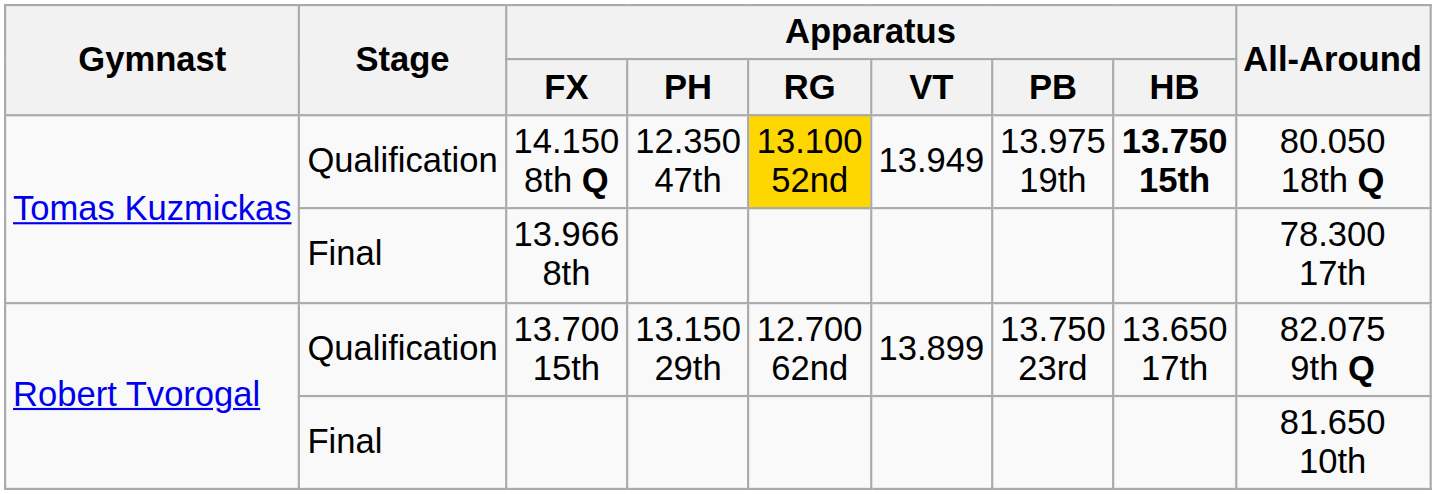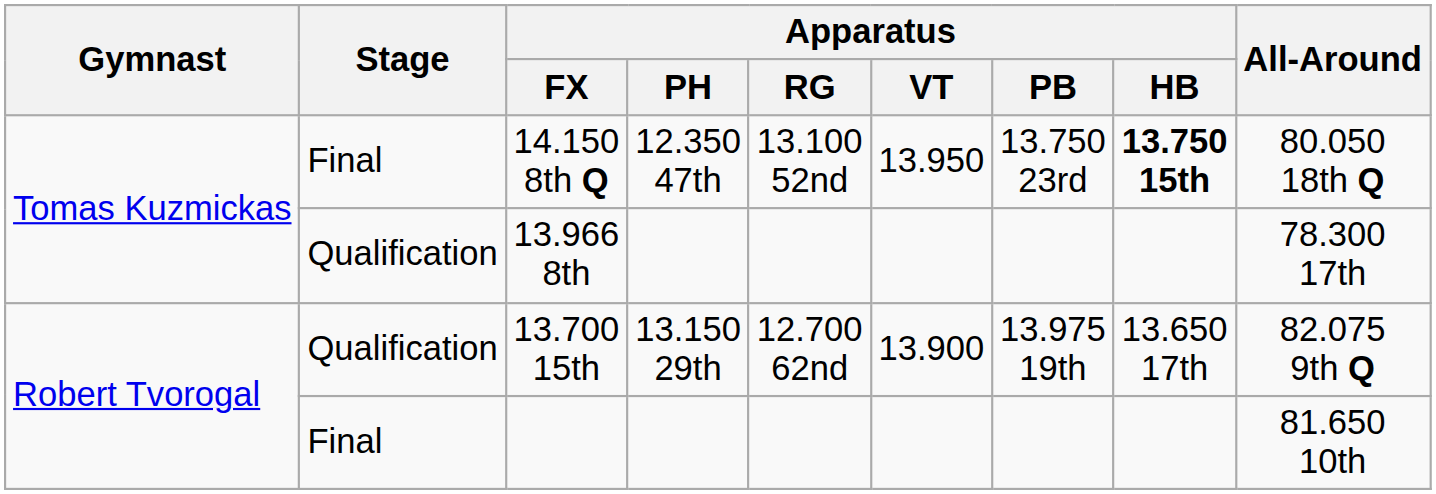14.150 8th Q | Stage: Qualification -> Final
14.150 8th Q | Apparatus / RG: gold background -> no background
14.150 8th Q | Apparatus / VT: 13.949 -> 13.950
14.150 8th Q | Apparatus / PB: 13.975 19th -> 13.750 23rd
13.966 8th | Stage: Final -> Qualification
13.700 15th | Apparatus / VT: 13.899 -> 13.900
13.700 15th | Apparatus / PB: 13.750 23rd -> 13.975 19th
